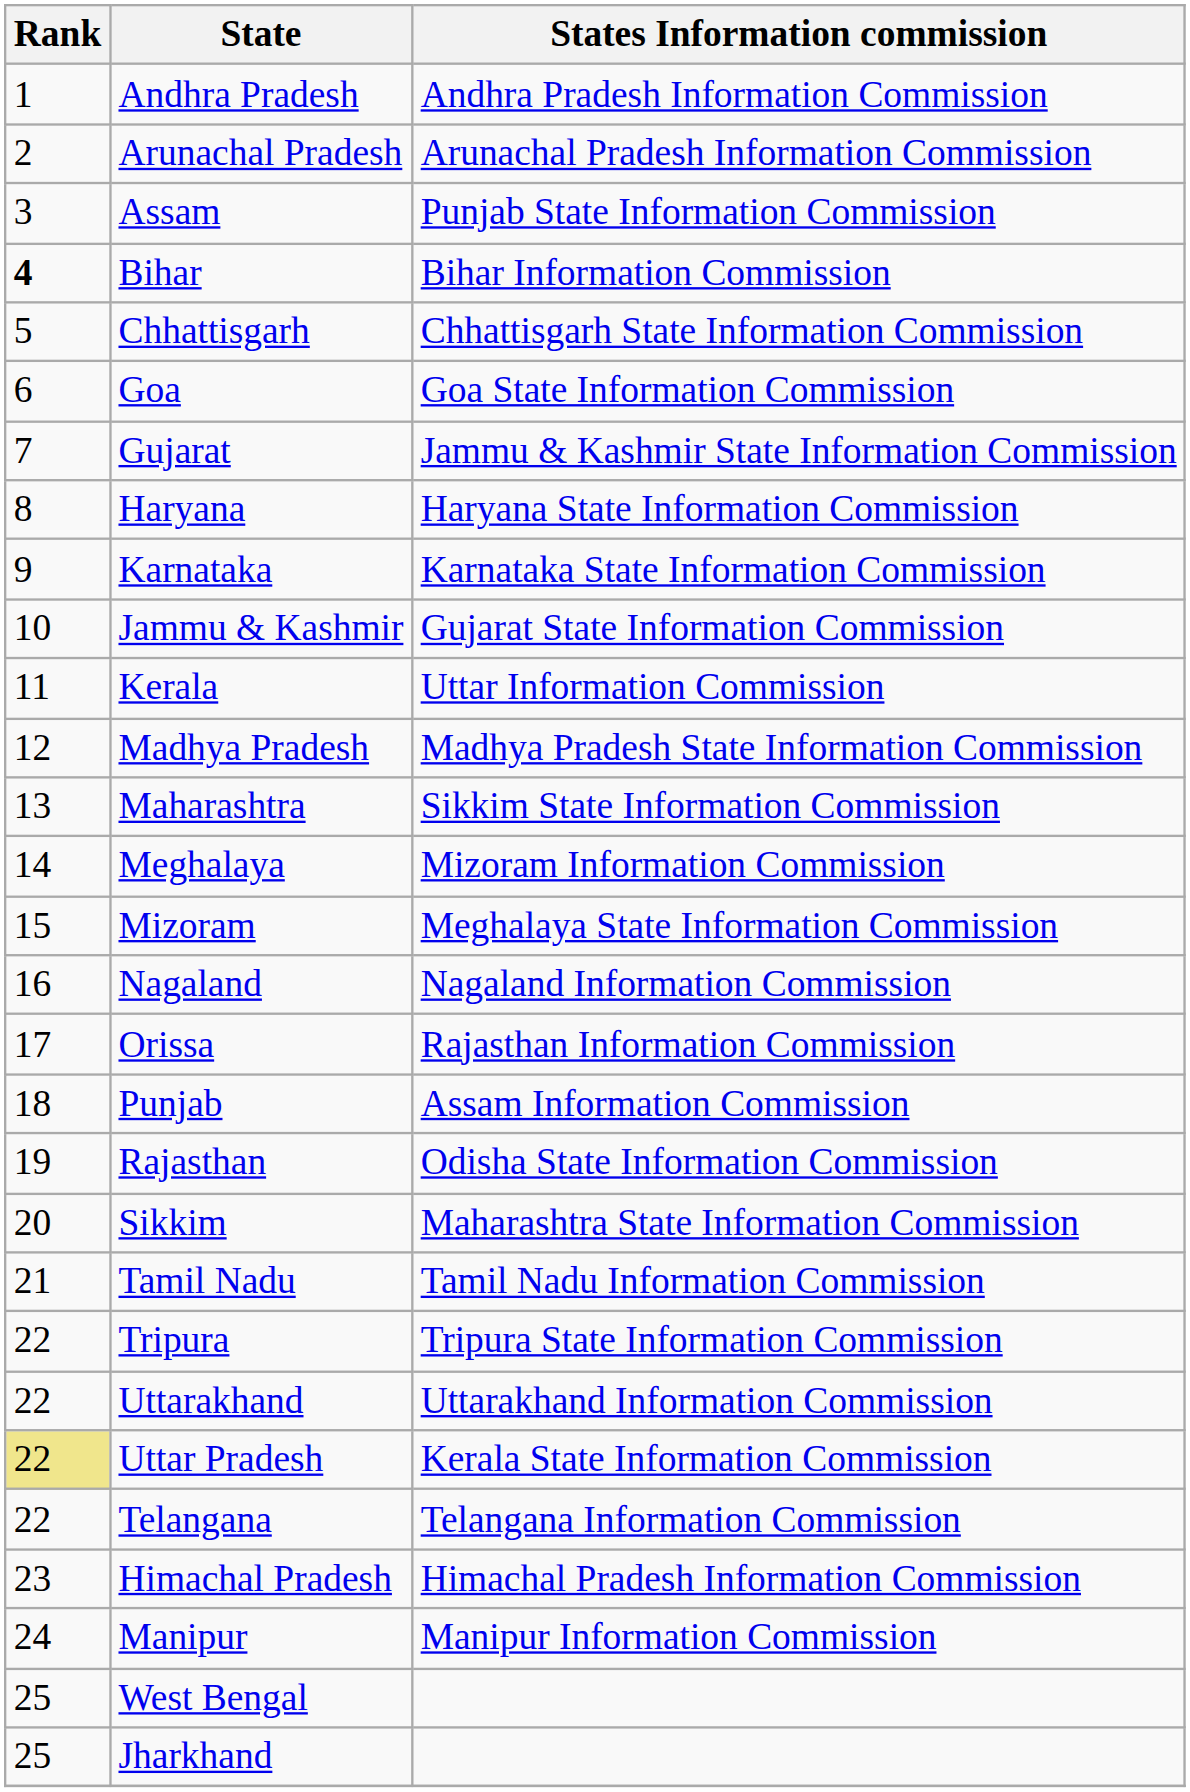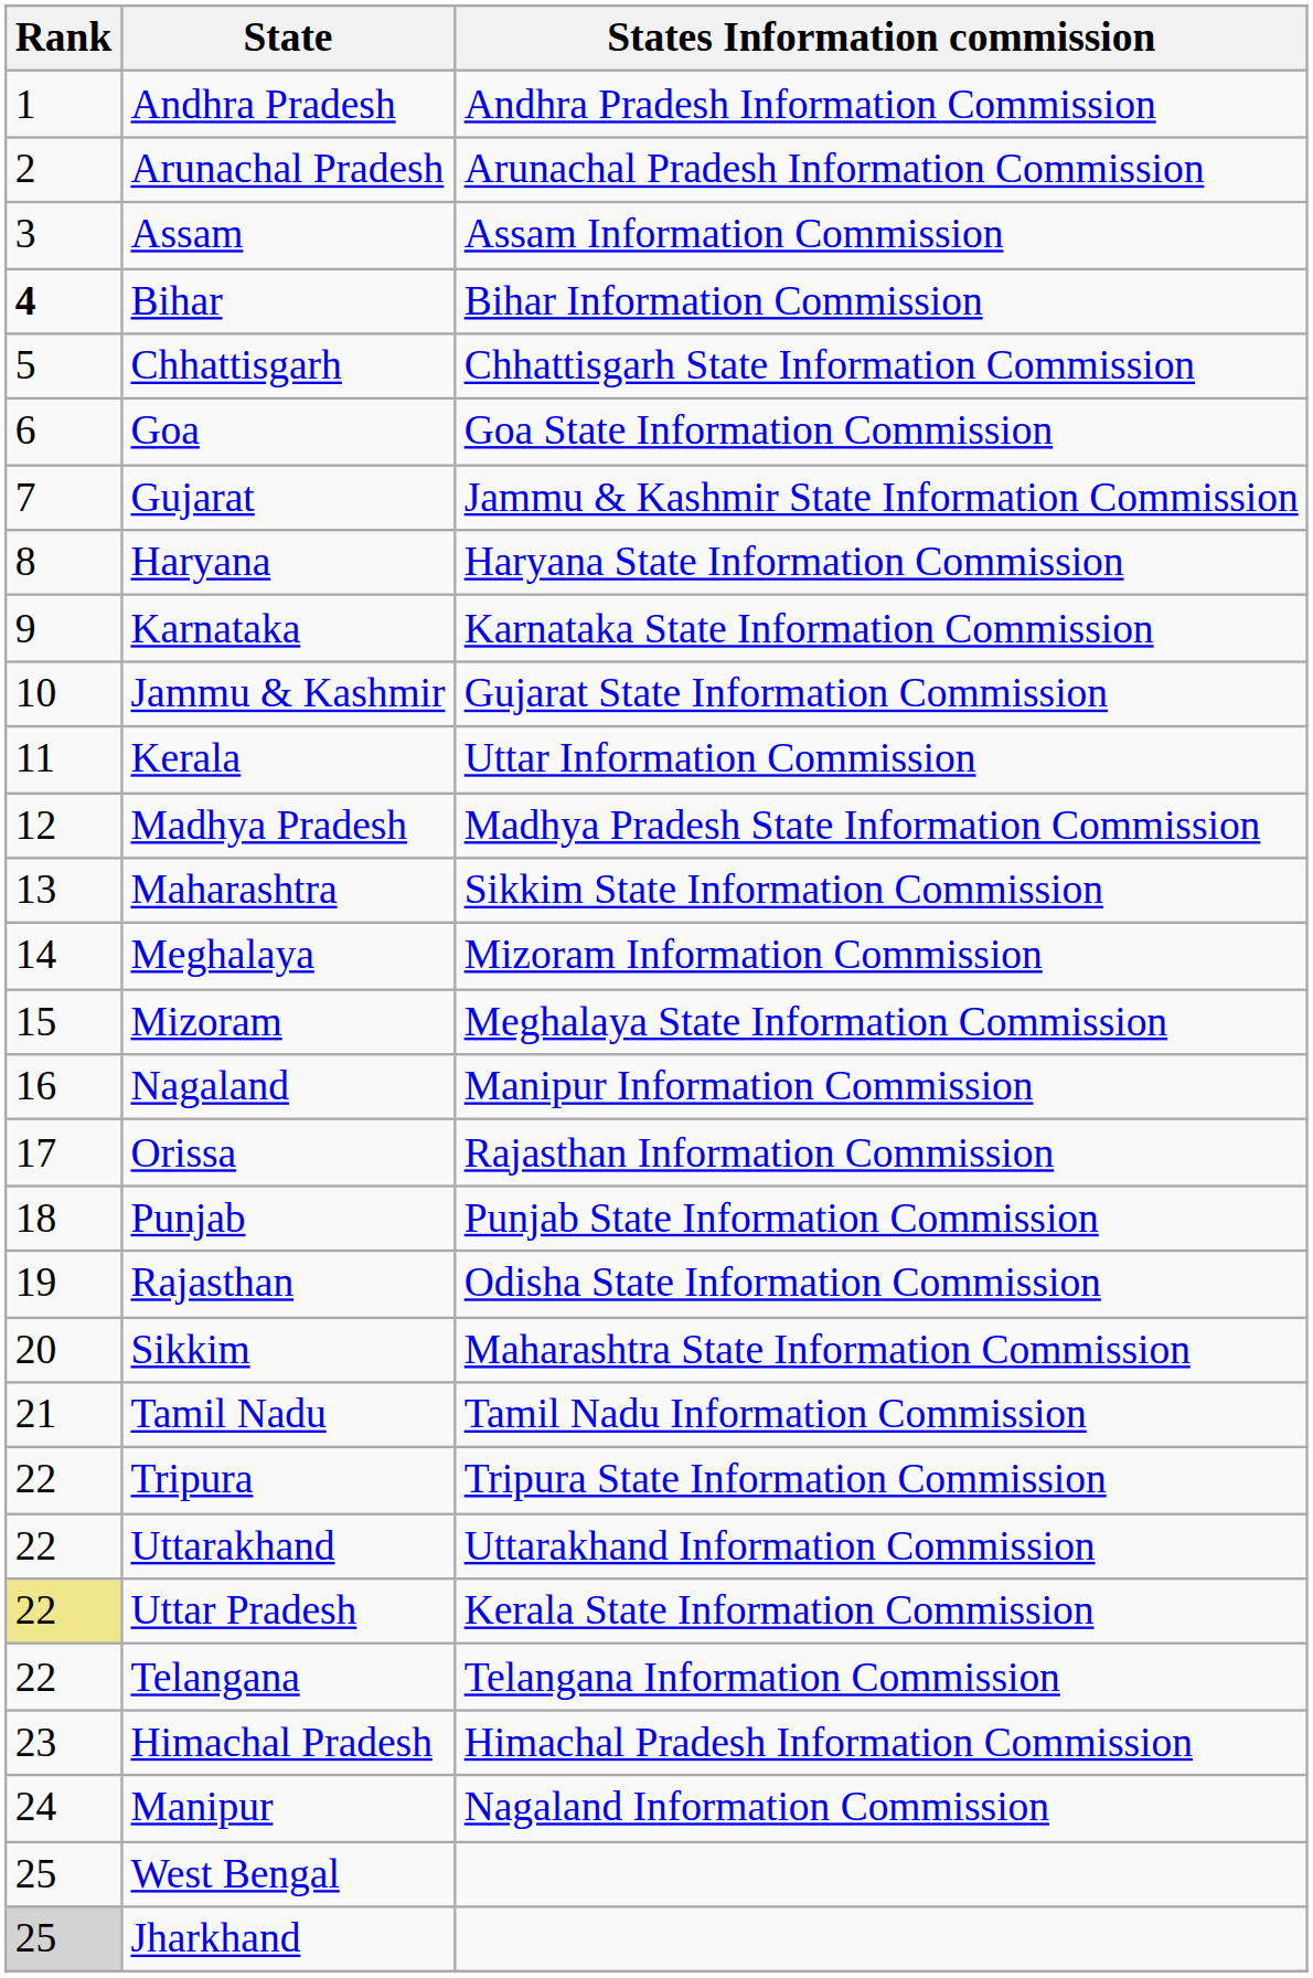Assam | States Information commission: Punjab State Information Commission -> Assam Information Commission
Nagaland | States Information commission: Nagaland Information Commission -> Manipur Information Commission
Punjab | States Information commission: Assam Information Commission -> Punjab State Information Commission
Manipur | States Information commission: Manipur Information Commission -> Nagaland Information Commission
Jharkhand | Rank: no background -> lightgrey background
